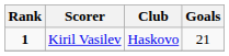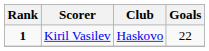Kiril Vasilev | Goals: 21 -> 22
